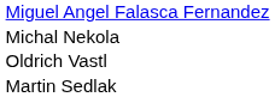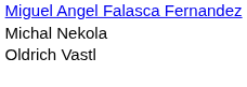- row: Martin Sedlak
